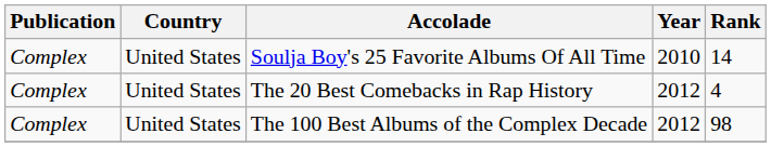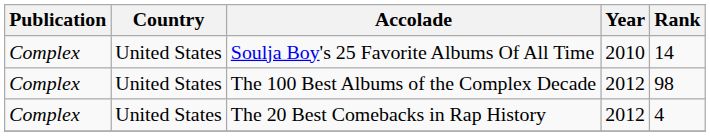rows swapped: The 20 Best Comebacks in Rap History <-> The 100 Best Albums of the Complex Decade
